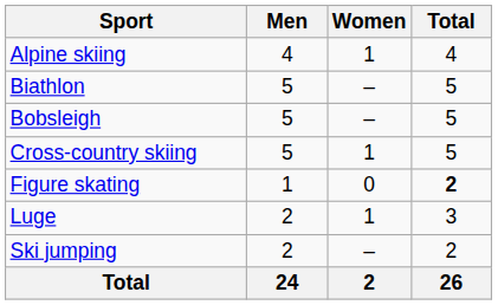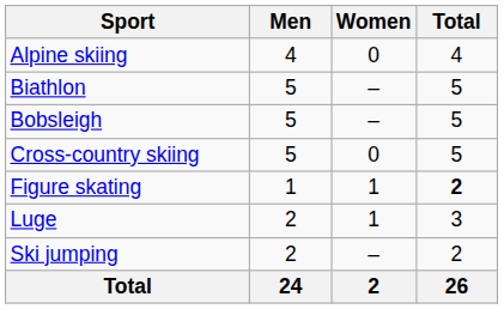Alpine skiing | Women: 1 -> 0
Cross-country skiing | Women: 1 -> 0
Figure skating | Women: 0 -> 1
